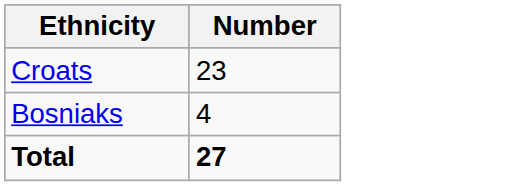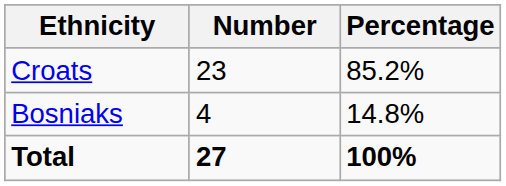+ column: Percentage | 85.2% | 14.8% | 100%
